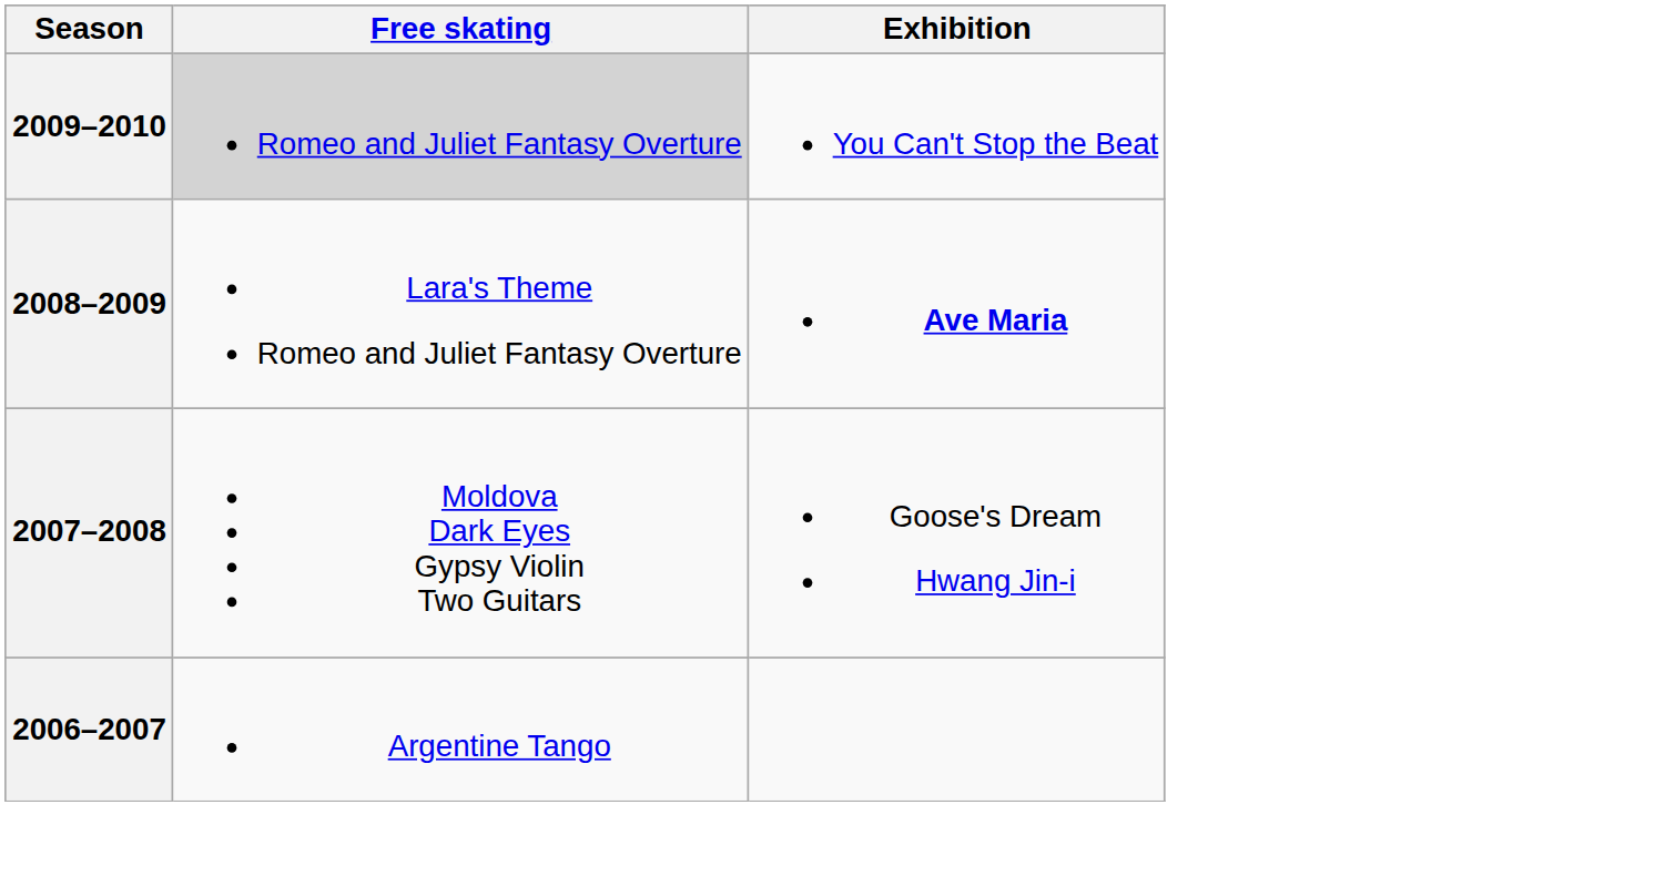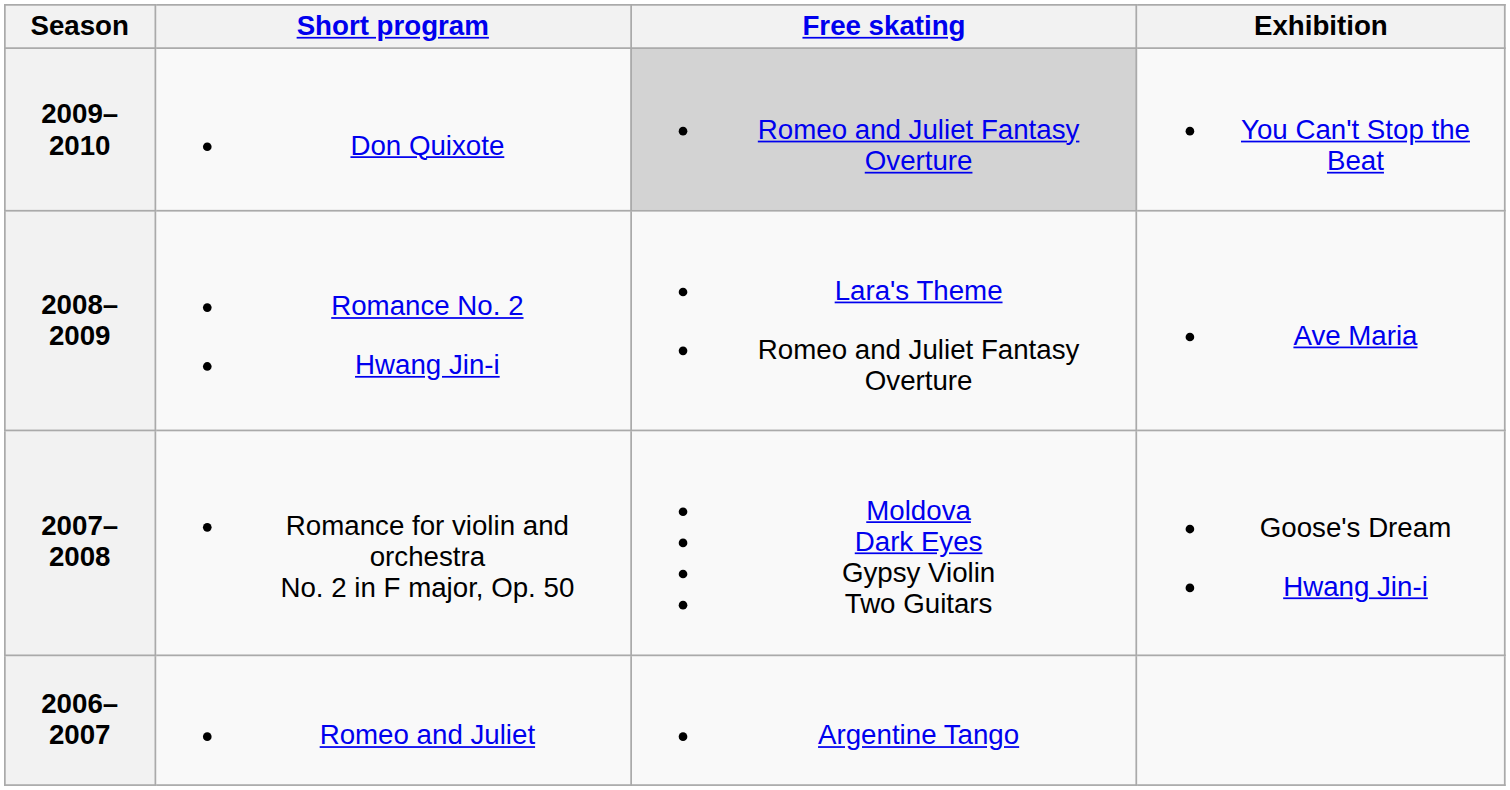+ column: Short program | Don Quixote | Romance No. 2 Hwang Jin-i | Romance for violin and orchestra No. 2 in F major, Op. 50 | Romeo and Juliet
2008–2009 | Exhibition: bold -> normal
